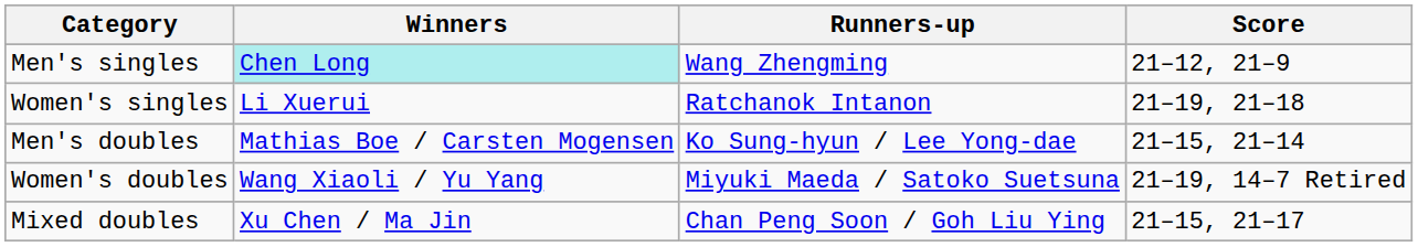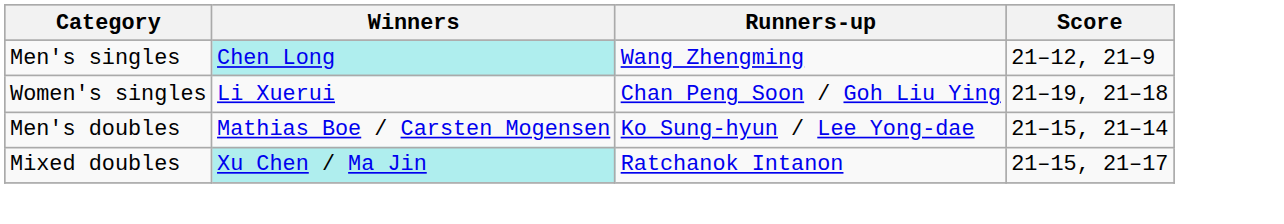Women's singles | Runners-up: Ratchanok Intanon -> Chan Peng Soon / Goh Liu Ying
- row: Women's doubles | Wang Xiaoli / Yu Yang | Miyuki Maeda / Satoko Suetsuna | 21–19, 14–7 Retired
Mixed doubles | Winners: no background -> paleturquoise background
Mixed doubles | Runners-up: Chan Peng Soon / Goh Liu Ying -> Ratchanok Intanon
